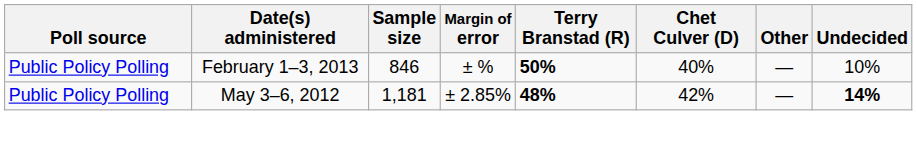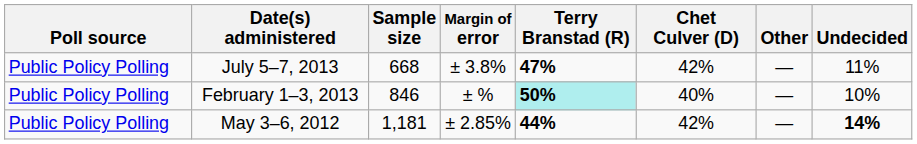+ row: Public Policy Polling | July 5–7, 2013 | 668 | ± 3.8% | 47% | 42% | — | 11%
February 1–3, 2013 | Terry Branstad (R): no background -> paleturquoise background
May 3–6, 2012 | Terry Branstad (R): 48% -> 44%
